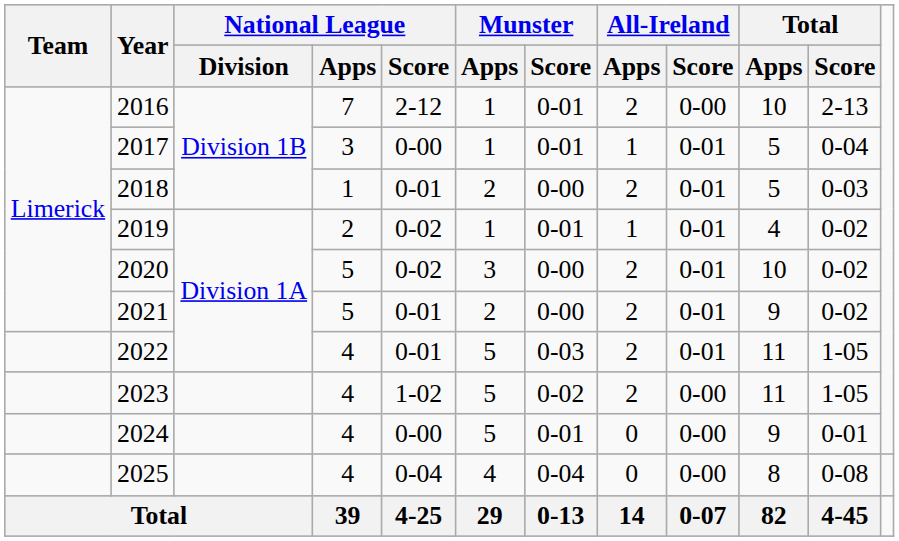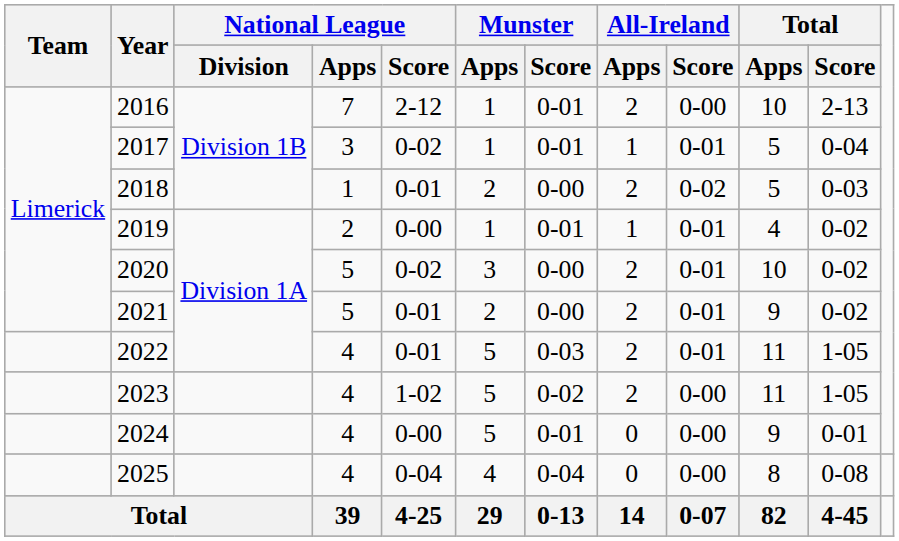2017 | National League / Score: 0-00 -> 0-02
2018 | All-Ireland / Score: 0-01 -> 0-02
2019 | National League / Score: 0-02 -> 0-00
